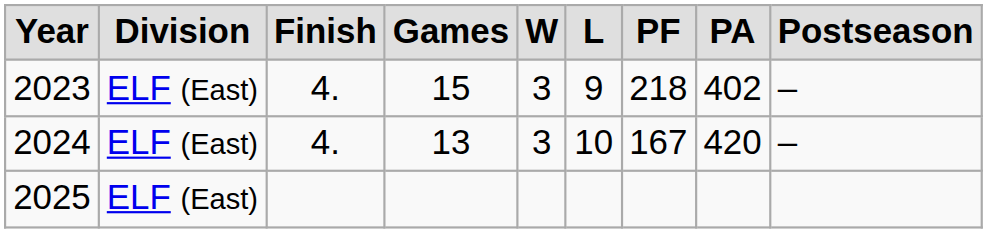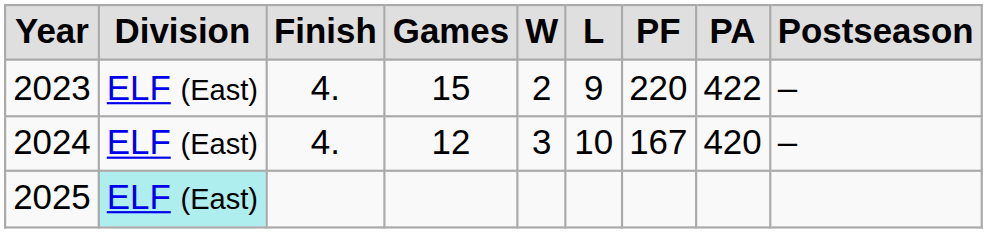2023 | column 5: 3 -> 2
2023 | column 7: 218 -> 220
2023 | column 8: 402 -> 422
2024 | column 4: 13 -> 12
2025 | column 2: no background -> paleturquoise background
